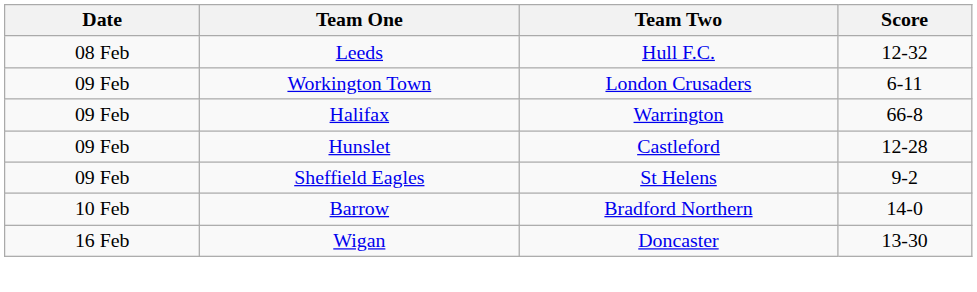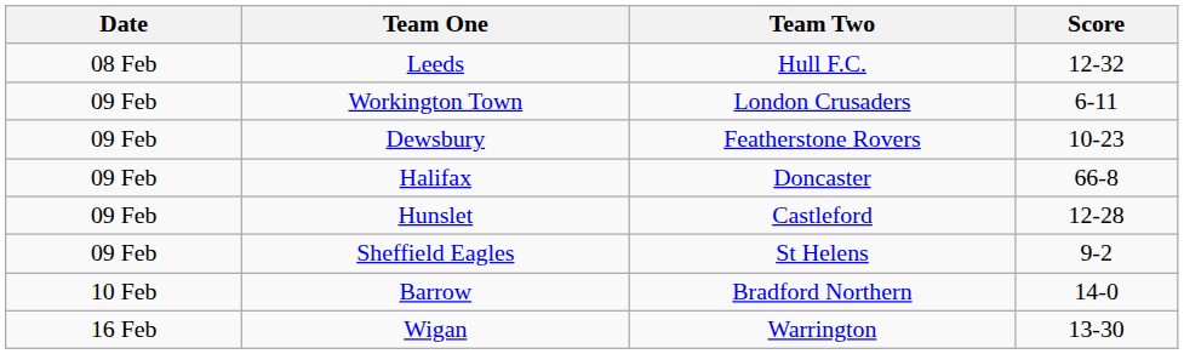+ row: 09 Feb | Dewsbury | Featherstone Rovers | 10-23
Halifax | Team Two: Warrington -> Doncaster
Wigan | Team Two: Doncaster -> Warrington
